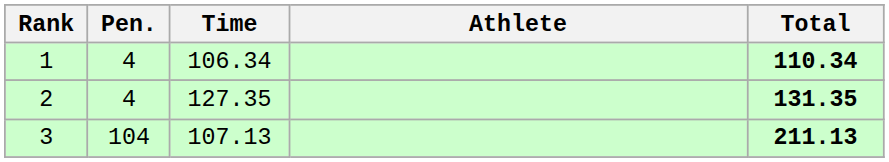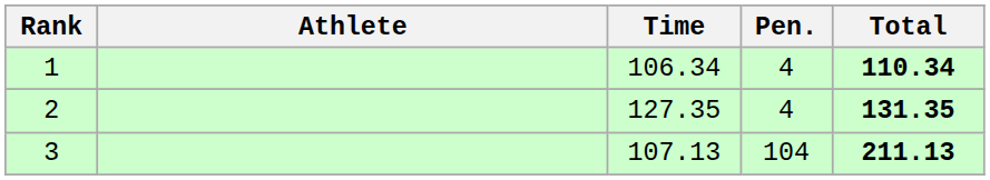columns swapped: Athlete <-> Pen.
